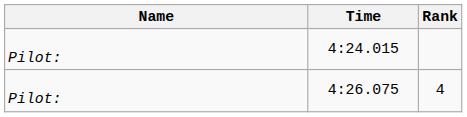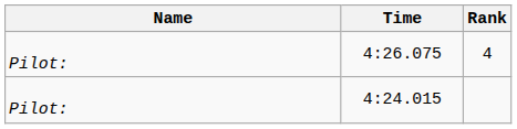rows swapped: 4:24.015 <-> 4:26.075
